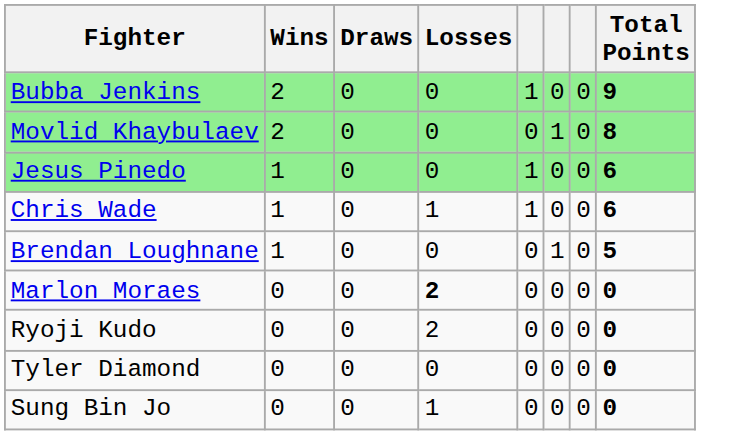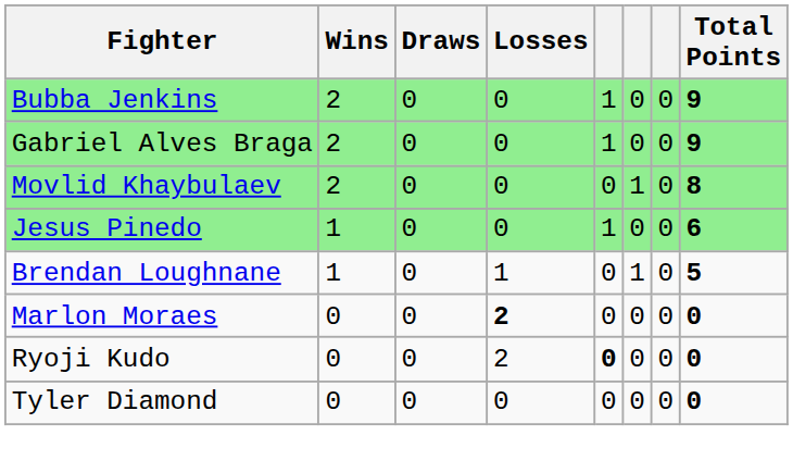+ row: Gabriel Alves Braga | 2 | 0 | 0 | 1 | 0 | 0 | 9
- row: Chris Wade | 1 | 0 | 1 | 1 | 0 | 0 | 6
Brendan Loughnane | Losses: 0 -> 1
Ryoji Kudo | column 5: normal -> bold
- row: Sung Bin Jo | 0 | 0 | 1 | 0 | 0 | 0 | 0
